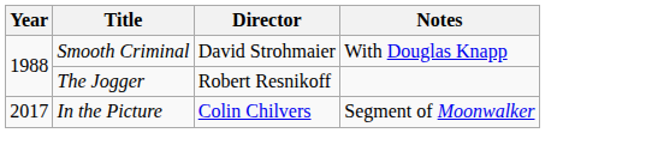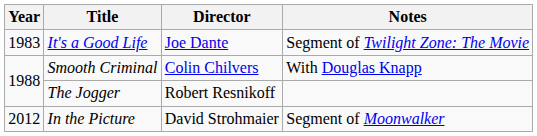+ row: 1983 | It's a Good Life | Joe Dante | Segment of Twilight Zone: The Movie
Smooth Criminal | Director: David Strohmaier -> Colin Chilvers
In the Picture | Year: 2017 -> 2012
In the Picture | Director: Colin Chilvers -> David Strohmaier
